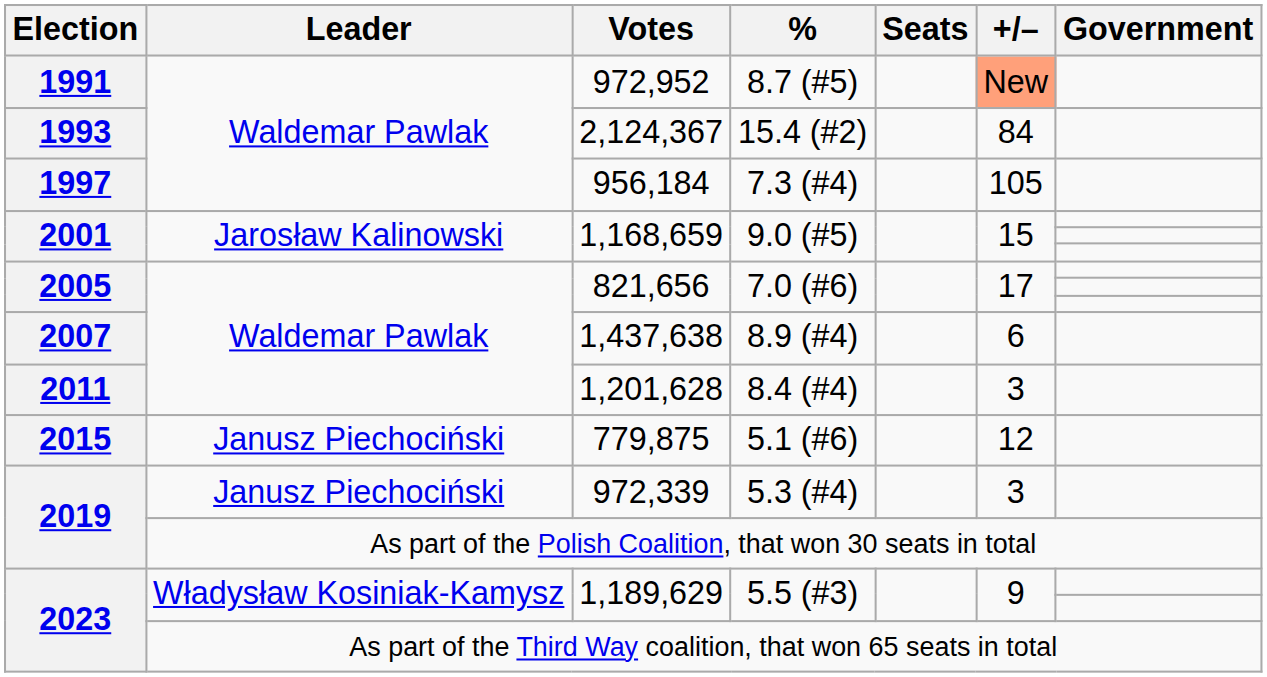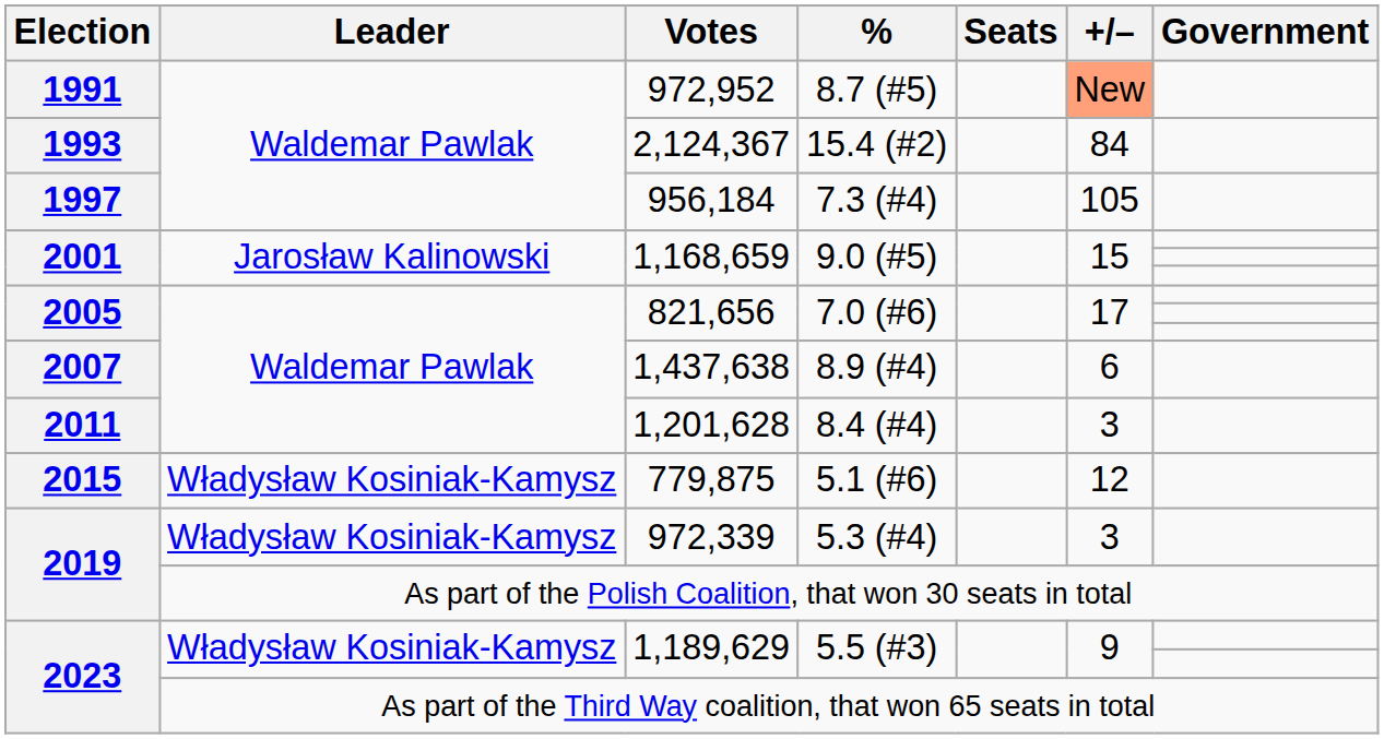779,875 | Leader: Janusz Piechociński -> Władysław Kosiniak-Kamysz
972,339 | Leader: Janusz Piechociński -> Władysław Kosiniak-Kamysz
